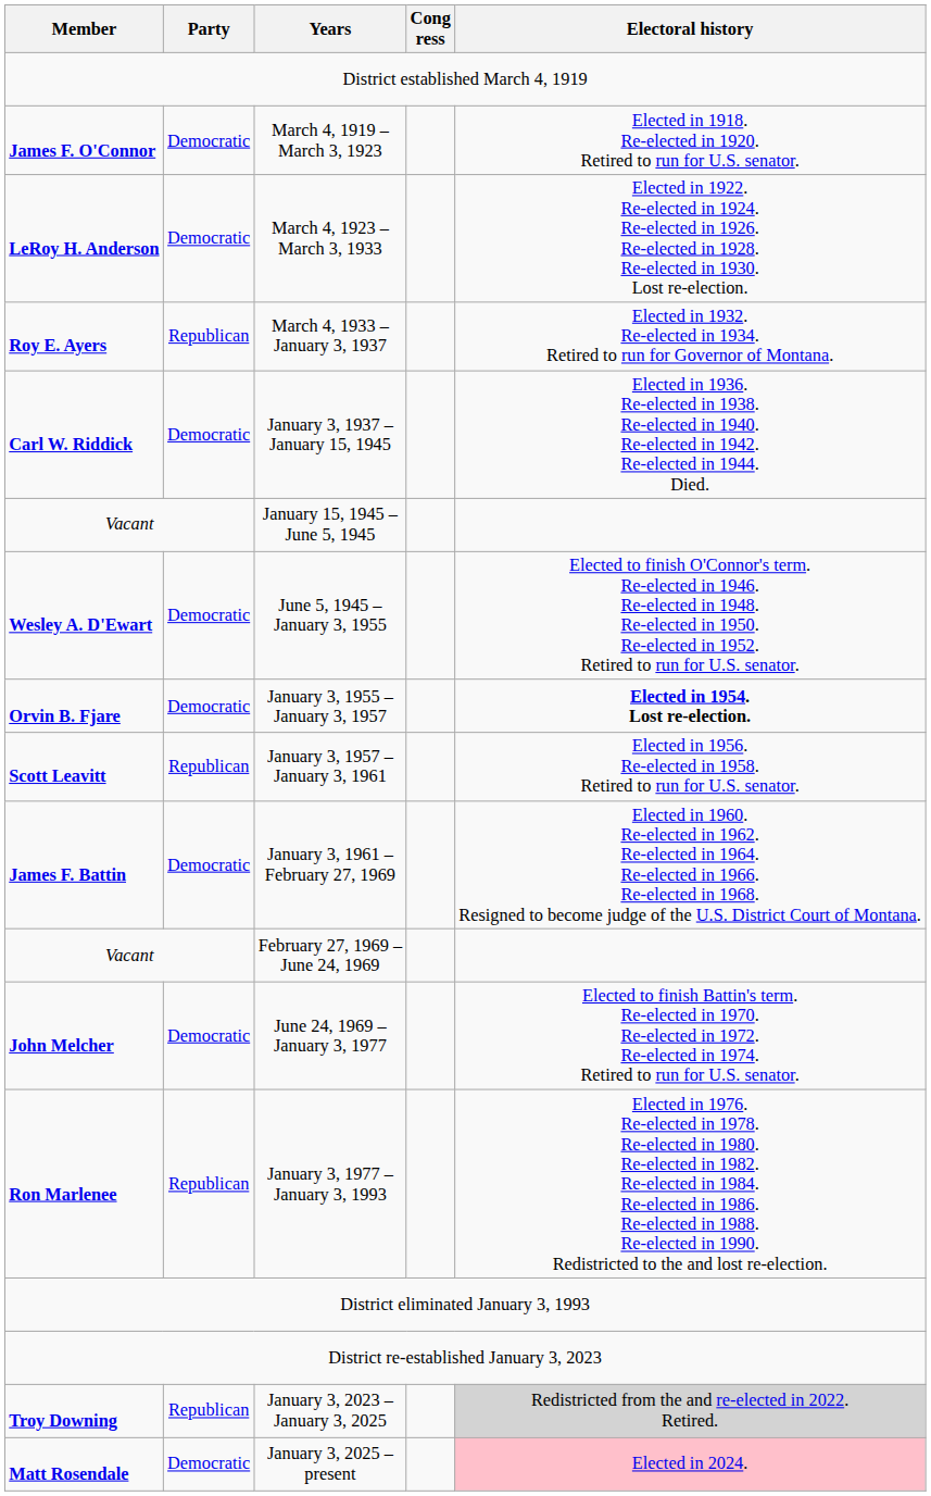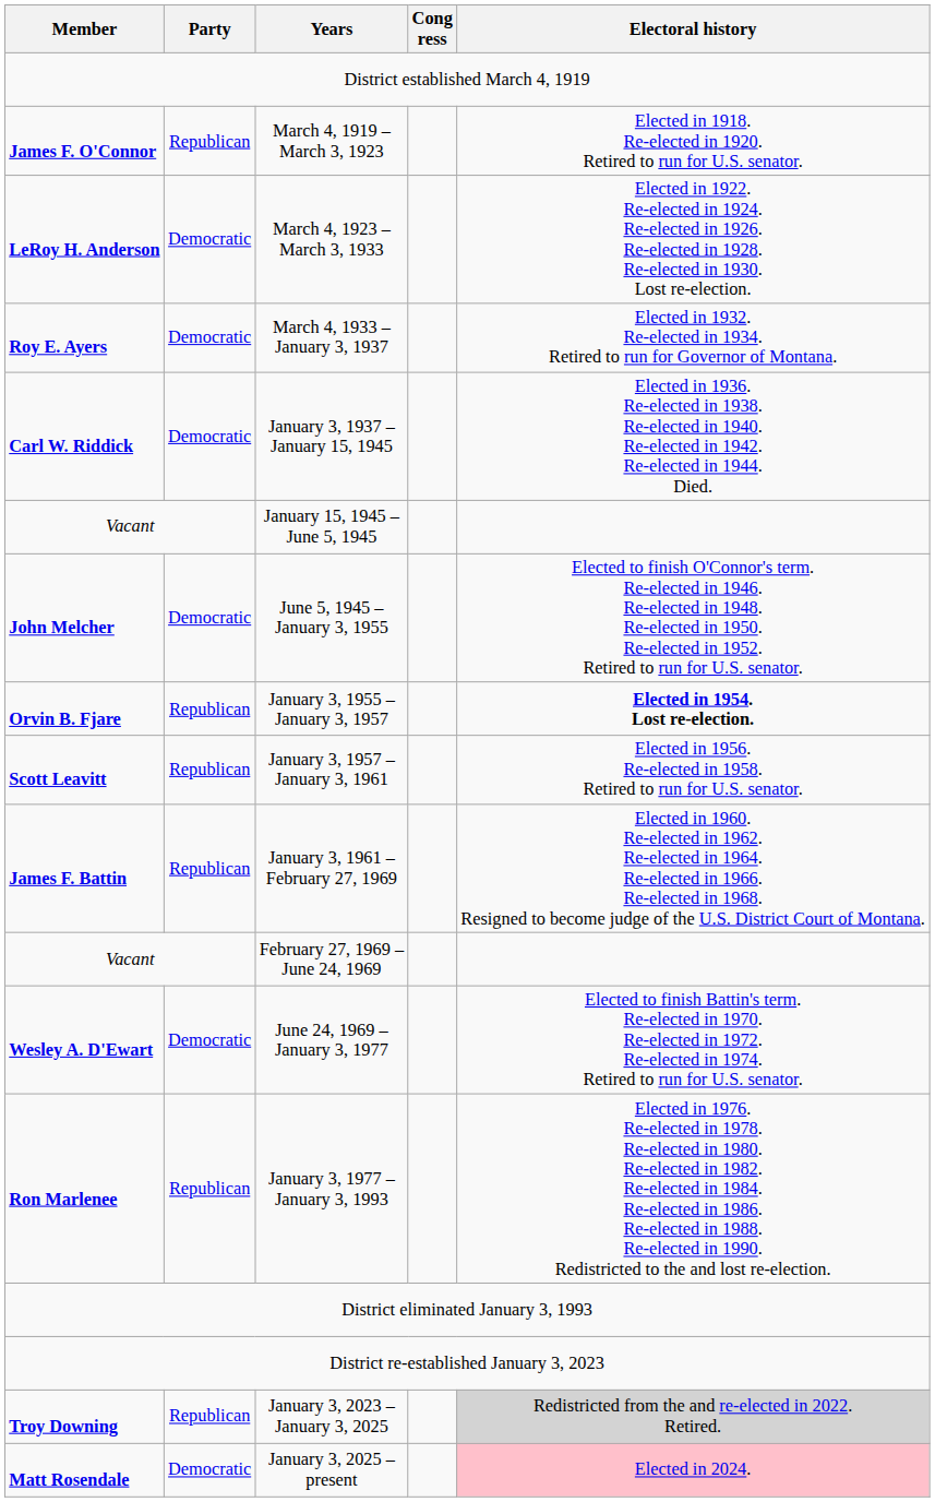March 4, 1919 – March 3, 1923 | Party: Democratic -> Republican
March 4, 1933 – January 3, 1937 | Party: Republican -> Democratic
June 5, 1945 – January 3, 1955 | Member: Wesley A. D'Ewart -> John Melcher
January 3, 1955 – January 3, 1957 | Party: Democratic -> Republican
January 3, 1961 – February 27, 1969 | Party: Democratic -> Republican
June 24, 1969 – January 3, 1977 | Member: John Melcher -> Wesley A. D'Ewart
